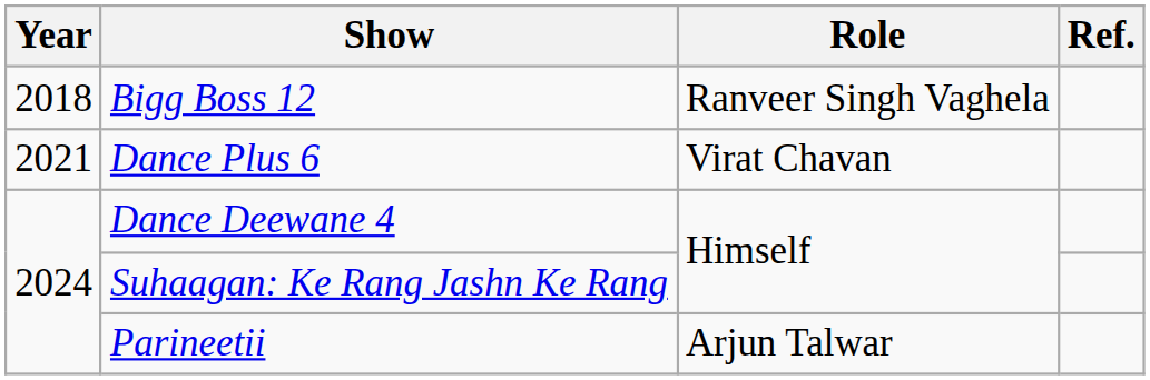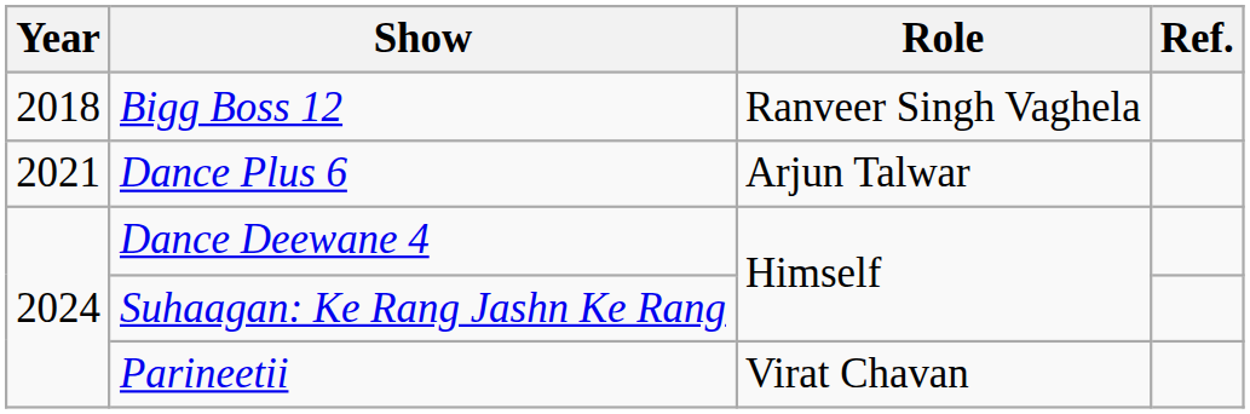Dance Plus 6 | Role: Virat Chavan -> Arjun Talwar
Parineetii | Role: Arjun Talwar -> Virat Chavan
